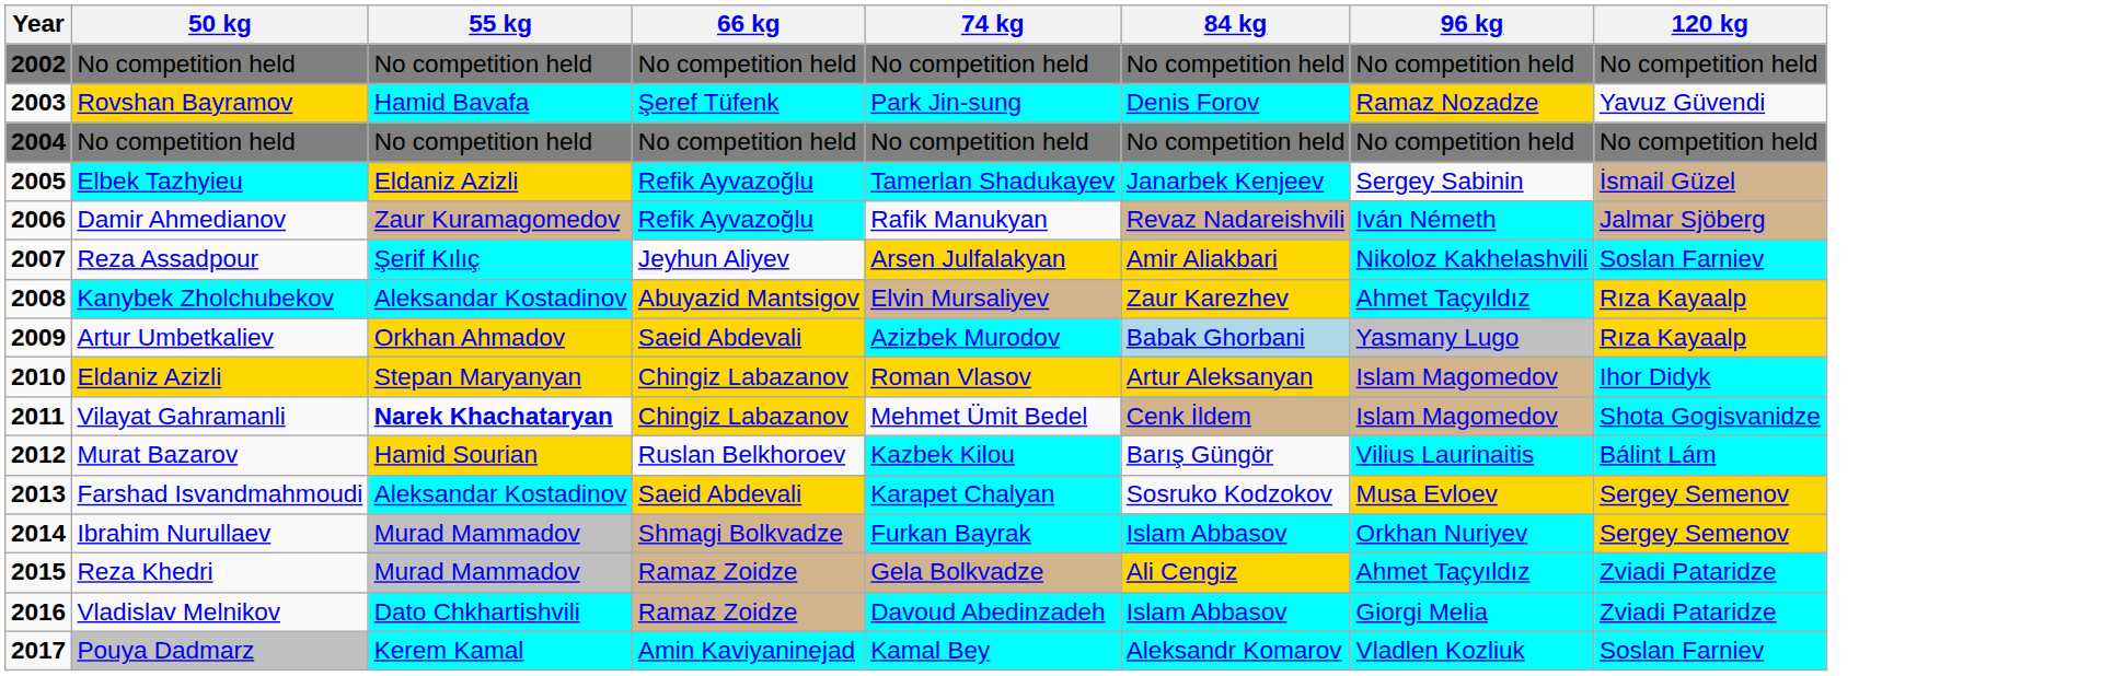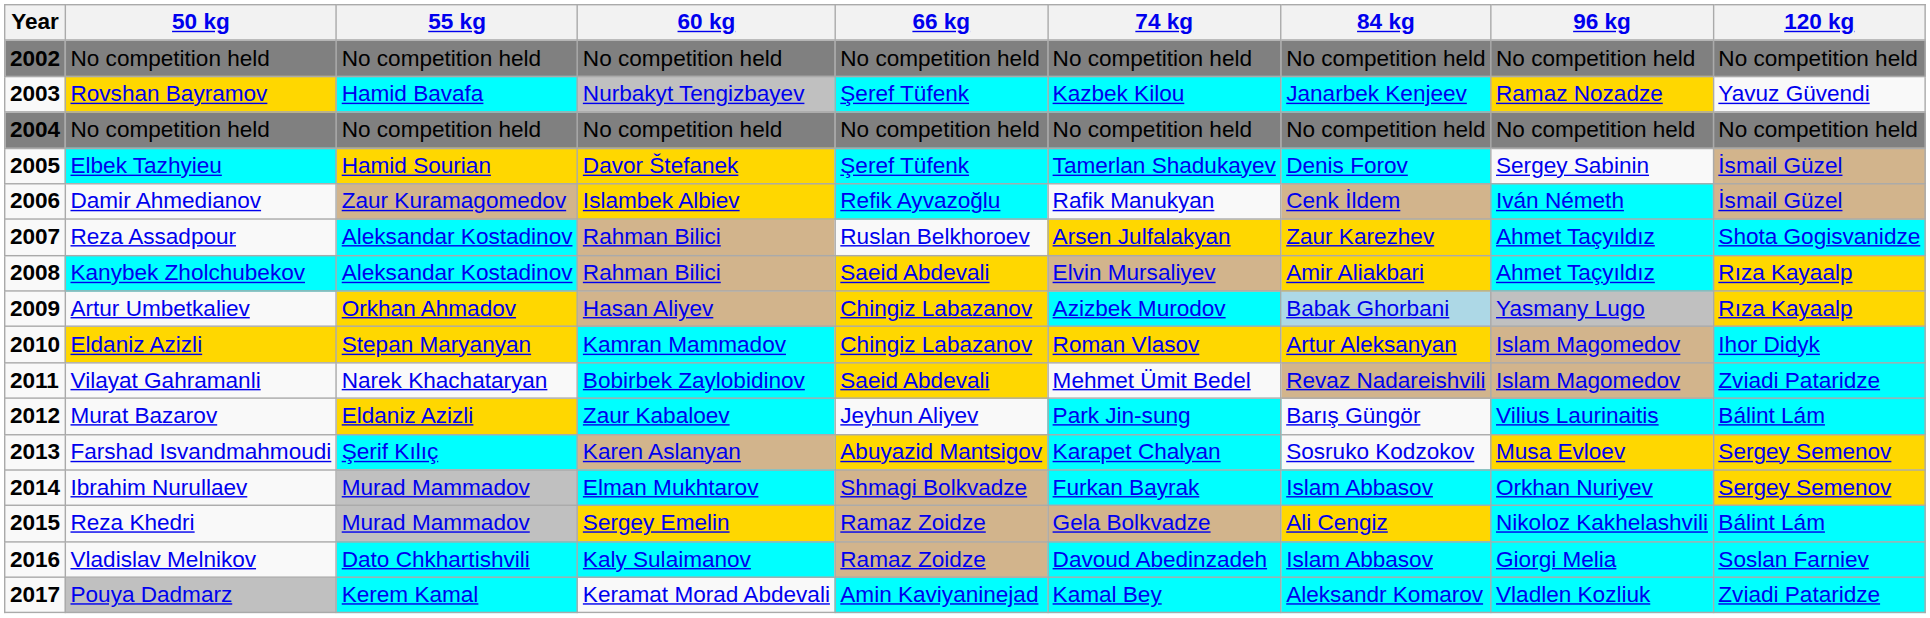+ column: 60 kg | No competition held | Nurbakyt Tengizbayev | No competition held | Davor Štefanek | Islambek Albiev | Rahman Bilici | Rahman Bilici | Hasan Aliyev | Kamran Mammadov | Bobirbek Zaylobidinov | Zaur Kabaloev | Karen Aslanyan | Elman Mukhtarov | Sergey Emelin | Kaly Sulaimanov | Keramat Morad Abdevali
Rovshan Bayramov | 74 kg: Park Jin-sung -> Kazbek Kilou
Rovshan Bayramov | 84 kg: Denis Forov -> Janarbek Kenjeev
Elbek Tazhyieu | 55 kg: Eldaniz Azizli -> Hamid Sourian
Elbek Tazhyieu | 66 kg: Refik Ayvazoğlu -> Şeref Tüfenk
Elbek Tazhyieu | 84 kg: Janarbek Kenjeev -> Denis Forov
Damir Ahmedianov | 84 kg: Revaz Nadareishvili -> Cenk İldem
Damir Ahmedianov | 120 kg: Jalmar Sjöberg -> İsmail Güzel
Reza Assadpour | 55 kg: Şerif Kılıç -> Aleksandar Kostadinov
Reza Assadpour | 66 kg: Jeyhun Aliyev -> Ruslan Belkhoroev
Reza Assadpour | 84 kg: Amir Aliakbari -> Zaur Karezhev
Reza Assadpour | 96 kg: Nikoloz Kakhelashvili -> Ahmet Taçyıldız
Reza Assadpour | 120 kg: Soslan Farniev -> Shota Gogisvanidze
Kanybek Zholchubekov | 66 kg: Abuyazid Mantsigov -> Saeid Abdevali
Kanybek Zholchubekov | 84 kg: Zaur Karezhev -> Amir Aliakbari
Artur Umbetkaliev | 66 kg: Saeid Abdevali -> Chingiz Labazanov
Vilayat Gahramanli | 55 kg: bold -> normal
Vilayat Gahramanli | 66 kg: Chingiz Labazanov -> Saeid Abdevali
Vilayat Gahramanli | 84 kg: Cenk İldem -> Revaz Nadareishvili
Vilayat Gahramanli | 120 kg: Shota Gogisvanidze -> Zviadi Pataridze
Murat Bazarov | 55 kg: Hamid Sourian -> Eldaniz Azizli
Murat Bazarov | 66 kg: Ruslan Belkhoroev -> Jeyhun Aliyev
Murat Bazarov | 74 kg: Kazbek Kilou -> Park Jin-sung
Farshad Isvandmahmoudi | 55 kg: Aleksandar Kostadinov -> Şerif Kılıç
Farshad Isvandmahmoudi | 66 kg: Saeid Abdevali -> Abuyazid Mantsigov
Reza Khedri | 96 kg: Ahmet Taçyıldız -> Nikoloz Kakhelashvili
Reza Khedri | 120 kg: Zviadi Pataridze -> Bálint Lám
Vladislav Melnikov | 120 kg: Zviadi Pataridze -> Soslan Farniev
Pouya Dadmarz | 120 kg: Soslan Farniev -> Zviadi Pataridze
